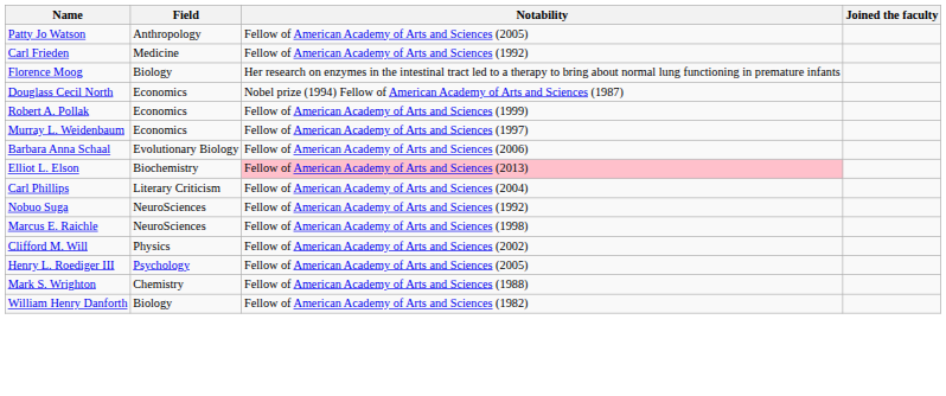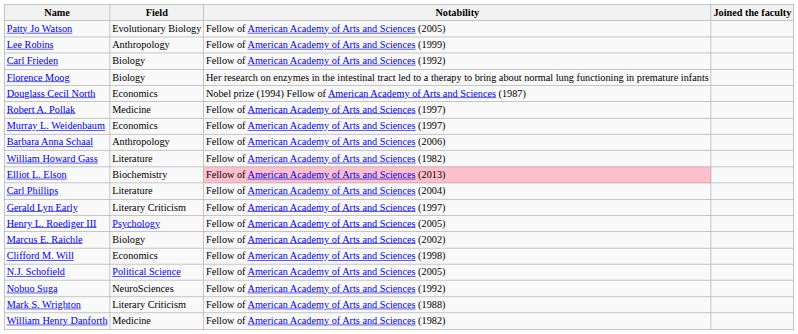Patty Jo Watson | Field: Anthropology -> Evolutionary Biology
+ row: Lee Robins | Anthropology | Fellow of American Academy of Arts and Sciences (1999)
Carl Frieden | Field: Medicine -> Biology
Robert A. Pollak | Field: Economics -> Medicine
Robert A. Pollak | Notability: Fellow of American Academy of Arts and Sciences (1999) -> Fellow of American Academy of Arts and Sciences (1997)
Barbara Anna Schaal | Field: Evolutionary Biology -> Anthropology
+ row: William Howard Gass | Literature | Fellow of American Academy of Arts and Sciences (1982)
Carl Phillips | Field: Literary Criticism -> Literature
+ row: Gerald Lyn Early | Literary Criticism | Fellow of American Academy of Arts and Sciences (1997)
rows swapped: Nobuo Suga <-> Henry L. Roediger III
Marcus E. Raichle | Field: NeuroSciences -> Biology
Marcus E. Raichle | Notability: Fellow of American Academy of Arts and Sciences (1998) -> Fellow of American Academy of Arts and Sciences (2002)
Clifford M. Will | Field: Physics -> Economics
Clifford M. Will | Notability: Fellow of American Academy of Arts and Sciences (2002) -> Fellow of American Academy of Arts and Sciences (1998)
+ row: N.J. Schofield | Political Science | Fellow of American Academy of Arts and Sciences (2005)
Mark S. Wrighton | Field: Chemistry -> Literary Criticism
William Henry Danforth | Field: Biology -> Medicine
